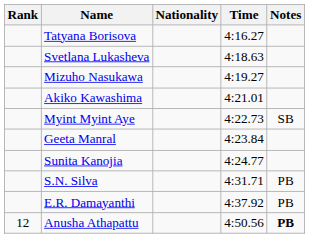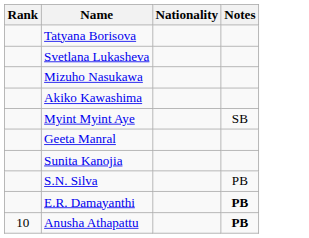- column: Time | 4:16.27 | 4:18.63 | 4:19.27 | 4:21.01 | 4:22.73 | 4:23.84 | 4:24.77 | 4:31.71 | 4:37.92 | 4:50.56
E.R. Damayanthi | Notes: normal -> bold
Anusha Athapattu | Rank: 12 -> 10
